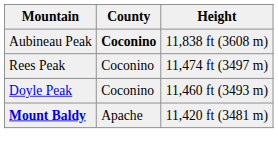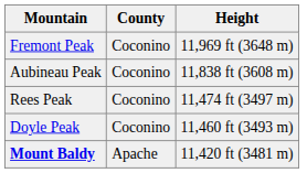+ row: Fremont Peak | Coconino | 11,969 ft (3648 m)
Aubineau Peak | County: bold -> normal
